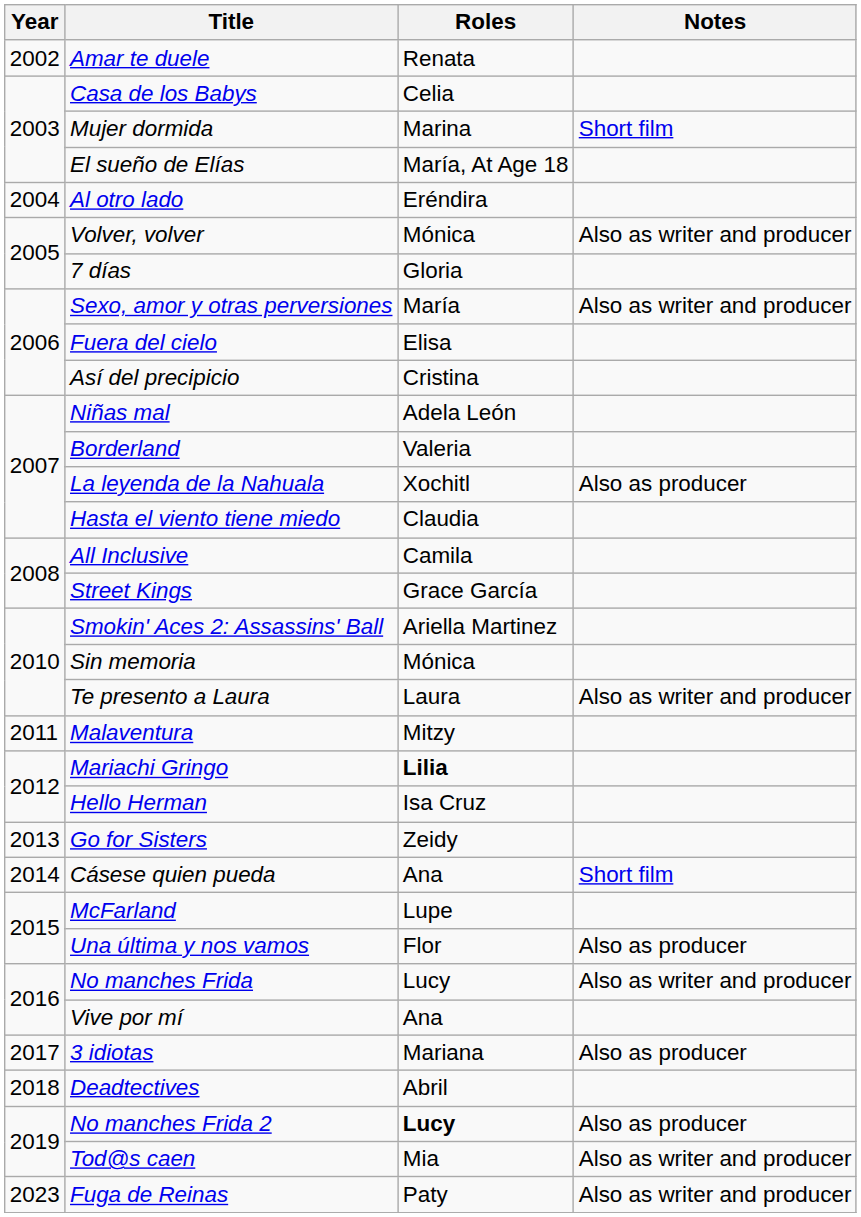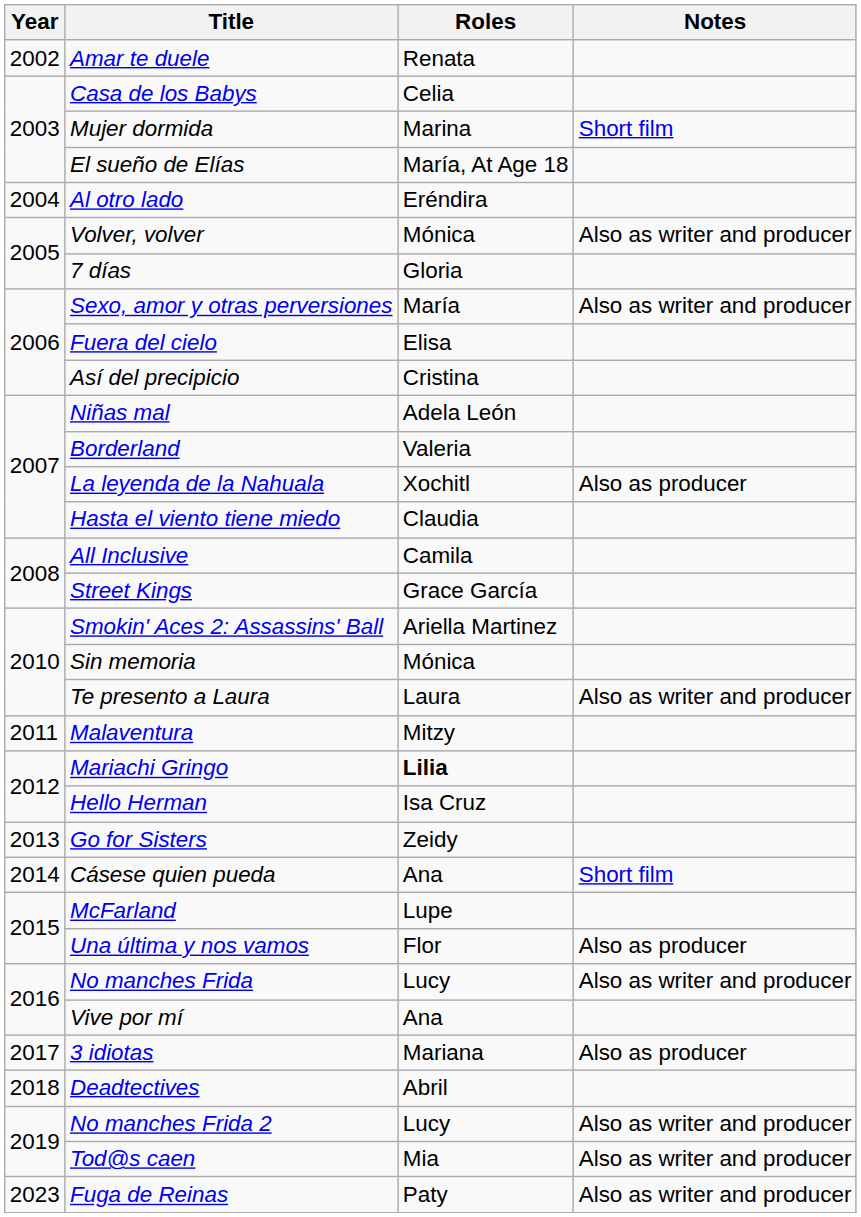No manches Frida 2 | Roles: bold -> normal
No manches Frida 2 | Notes: Also as producer -> Also as writer and producer
